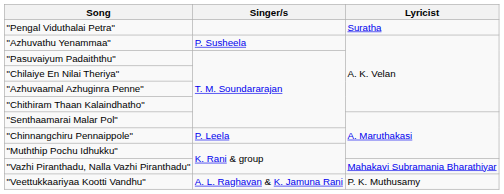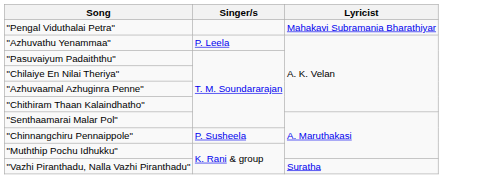"Pengal Viduthalai Petra" | Lyricist: Suratha -> Mahakavi Subramania Bharathiyar
"Azhuvathu Yenammaa" | Singer/s: P. Susheela -> P. Leela
"Chinnangchiru Pennaippole" | Singer/s: P. Leela -> P. Susheela
"Vazhi Piranthadu, Nalla Vazhi Piranthadu" | Lyricist: Mahakavi Subramania Bharathiyar -> Suratha
- row: "Veettukkaariyaa Kootti Vandhu" | A. L. Raghavan & K. Jamuna Rani | P. K. Muthusamy
